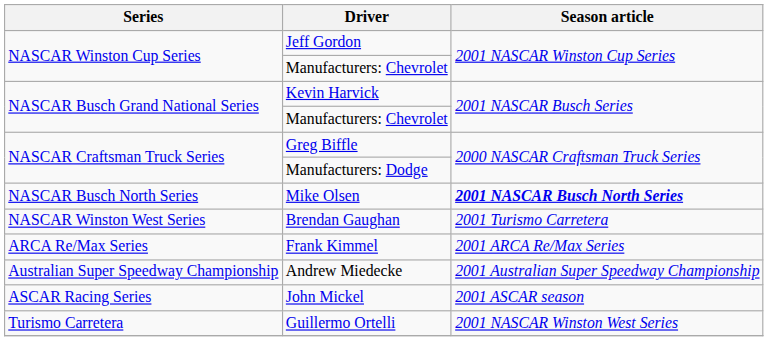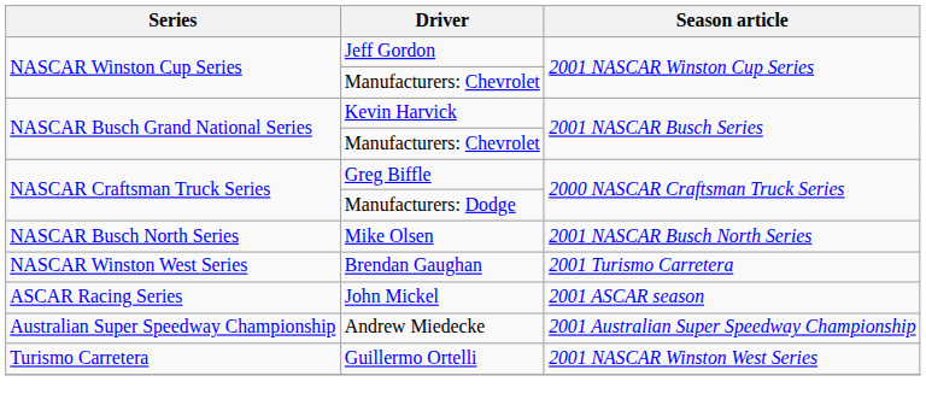Mike Olsen | Season article: bold -> normal
- row: ARCA Re/Max Series | Frank Kimmel | 2001 ARCA Re/Max Series
rows swapped: John Mickel <-> Andrew Miedecke
